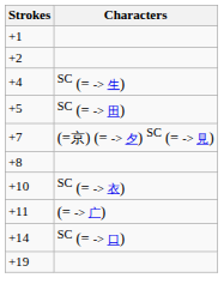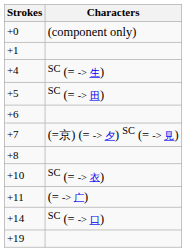+ row: +0 | (component only)
- row: +2
+ row: +6
